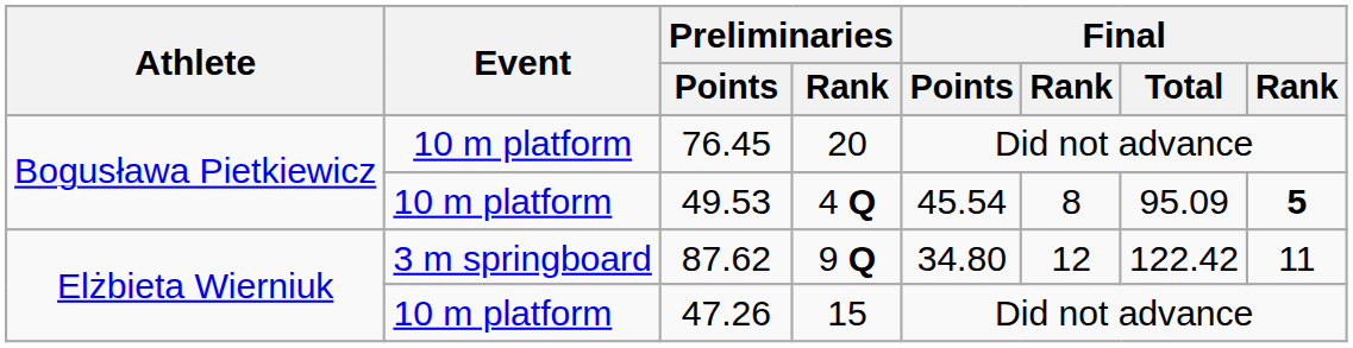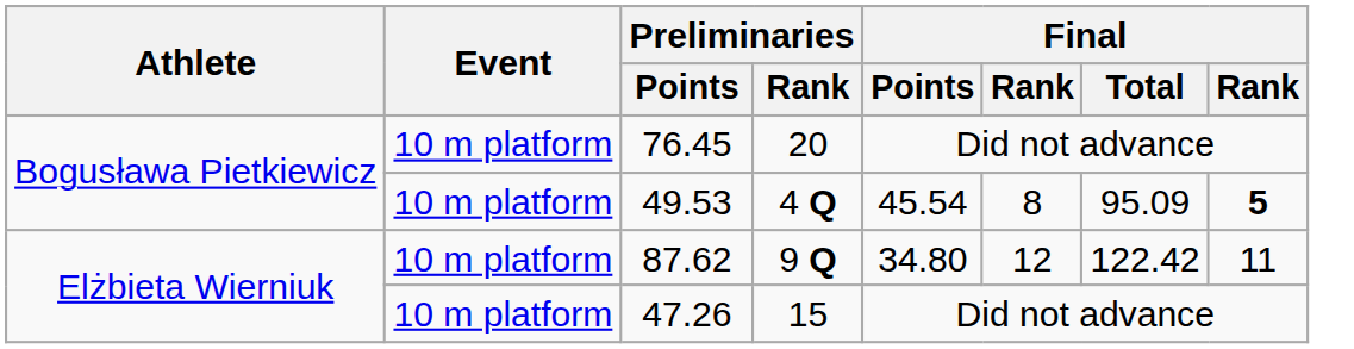87.62 | Event: 3 m springboard -> 10 m platform
